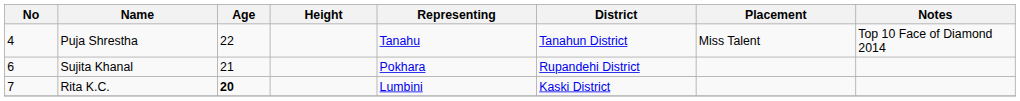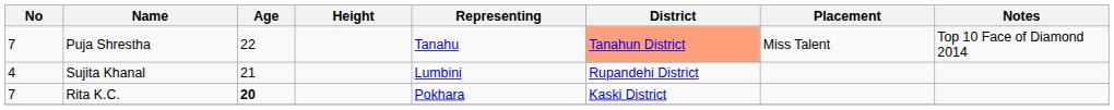Puja Shrestha | No: 4 -> 7
Puja Shrestha | District: no background -> lightsalmon background
Sujita Khanal | No: 6 -> 4
Sujita Khanal | Representing: Pokhara -> Lumbini
Rita K.C. | Representing: Lumbini -> Pokhara
